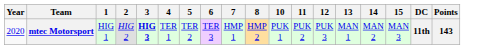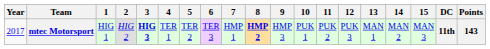+ column: 9 | HMP 3
mtec Motorsport | Year: 2020 -> 2017
mtec Motorsport | 8: normal -> bold
